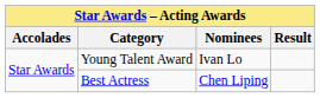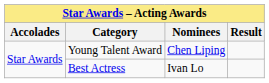Young Talent Award | Nominees: Ivan Lo -> Chen Liping
Best Actress | Nominees: Chen Liping -> Ivan Lo
